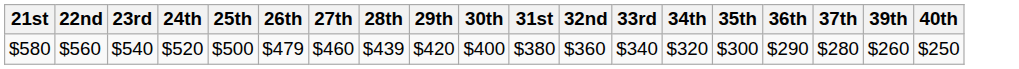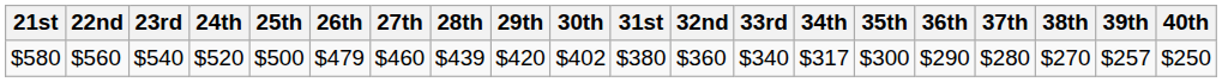+ column: 38th | $270
$580 | 30th: $400 -> $402
$580 | 34th: $320 -> $317
$580 | 39th: $260 -> $257
